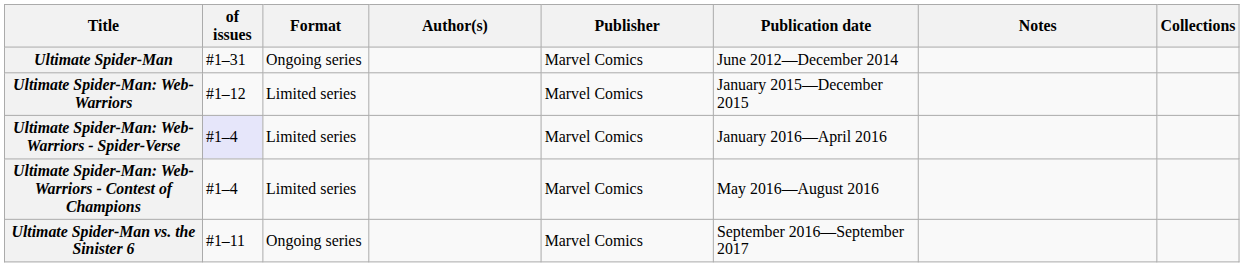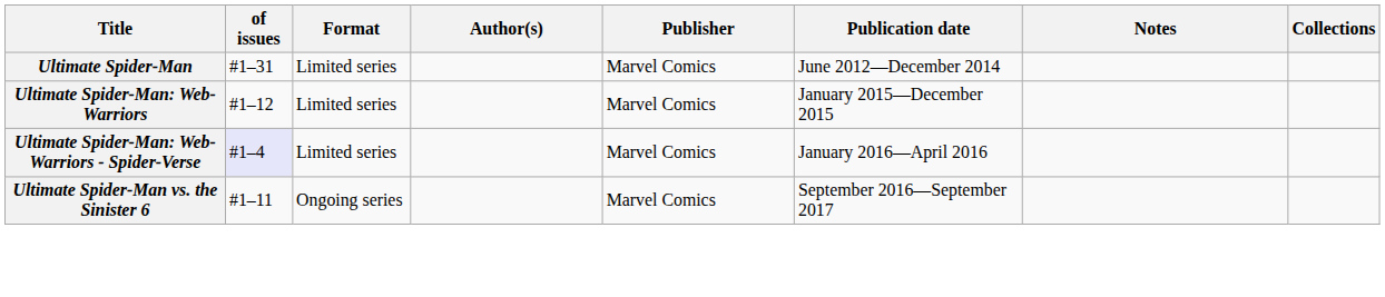Ultimate Spider-Man | Format: Ongoing series -> Limited series
- row: Ultimate Spider-Man: Web-Warriors - Contest of Champions | #1–4 | Limited series | Marvel Comics | May 2016—August 2016
